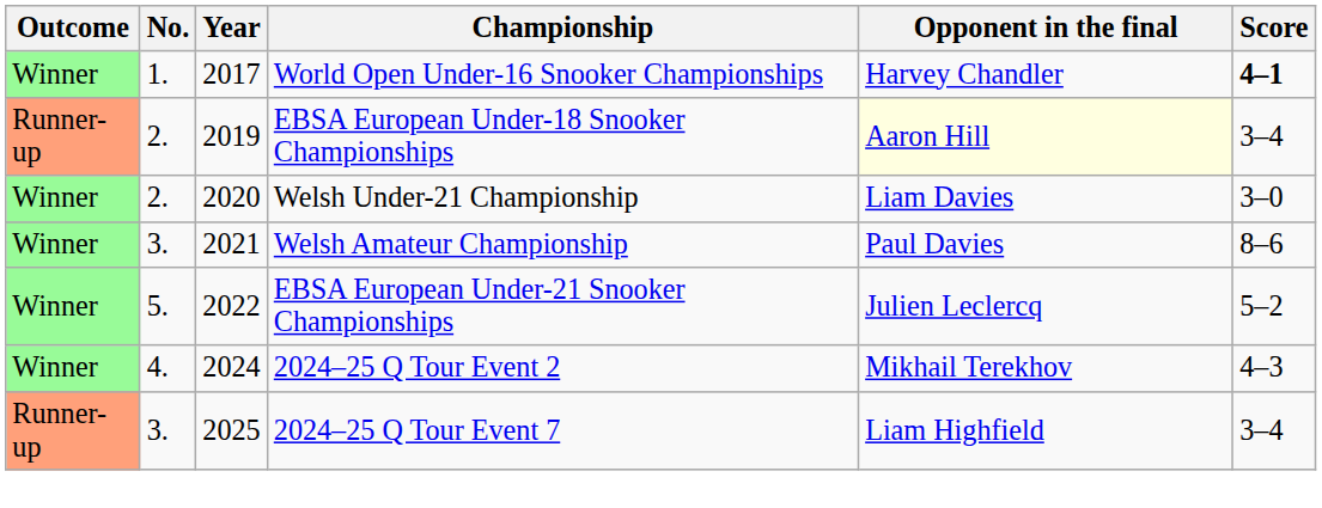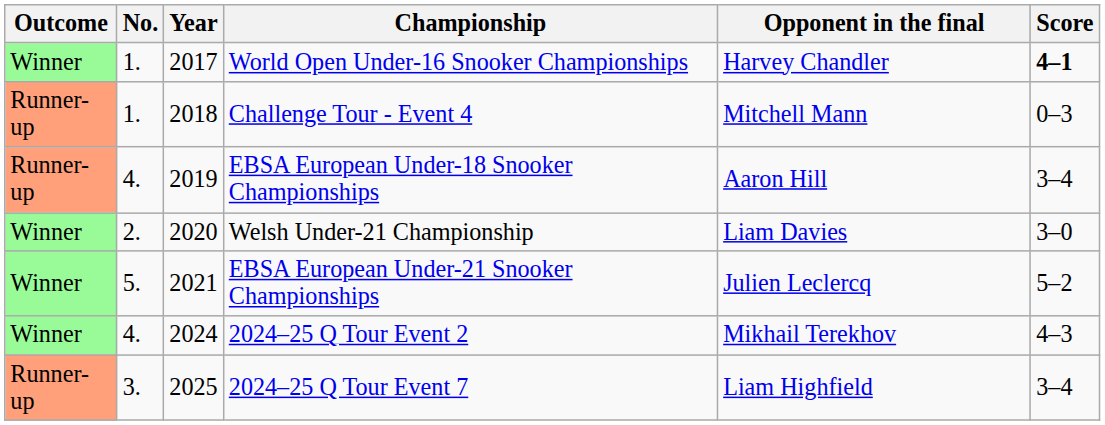+ row: Runner-up | 1. | 2018 | Challenge Tour - Event 4 | Mitchell Mann | 0–3
EBSA European Under-18 Snooker Championships | No.: 2. -> 4.
EBSA European Under-18 Snooker Championships | Opponent in the final: lightyellow background -> no background
- row: Winner | 3. | 2021 | Welsh Amateur Championship | Paul Davies | 8–6
EBSA European Under-21 Snooker Championships | Year: 2022 -> 2021
